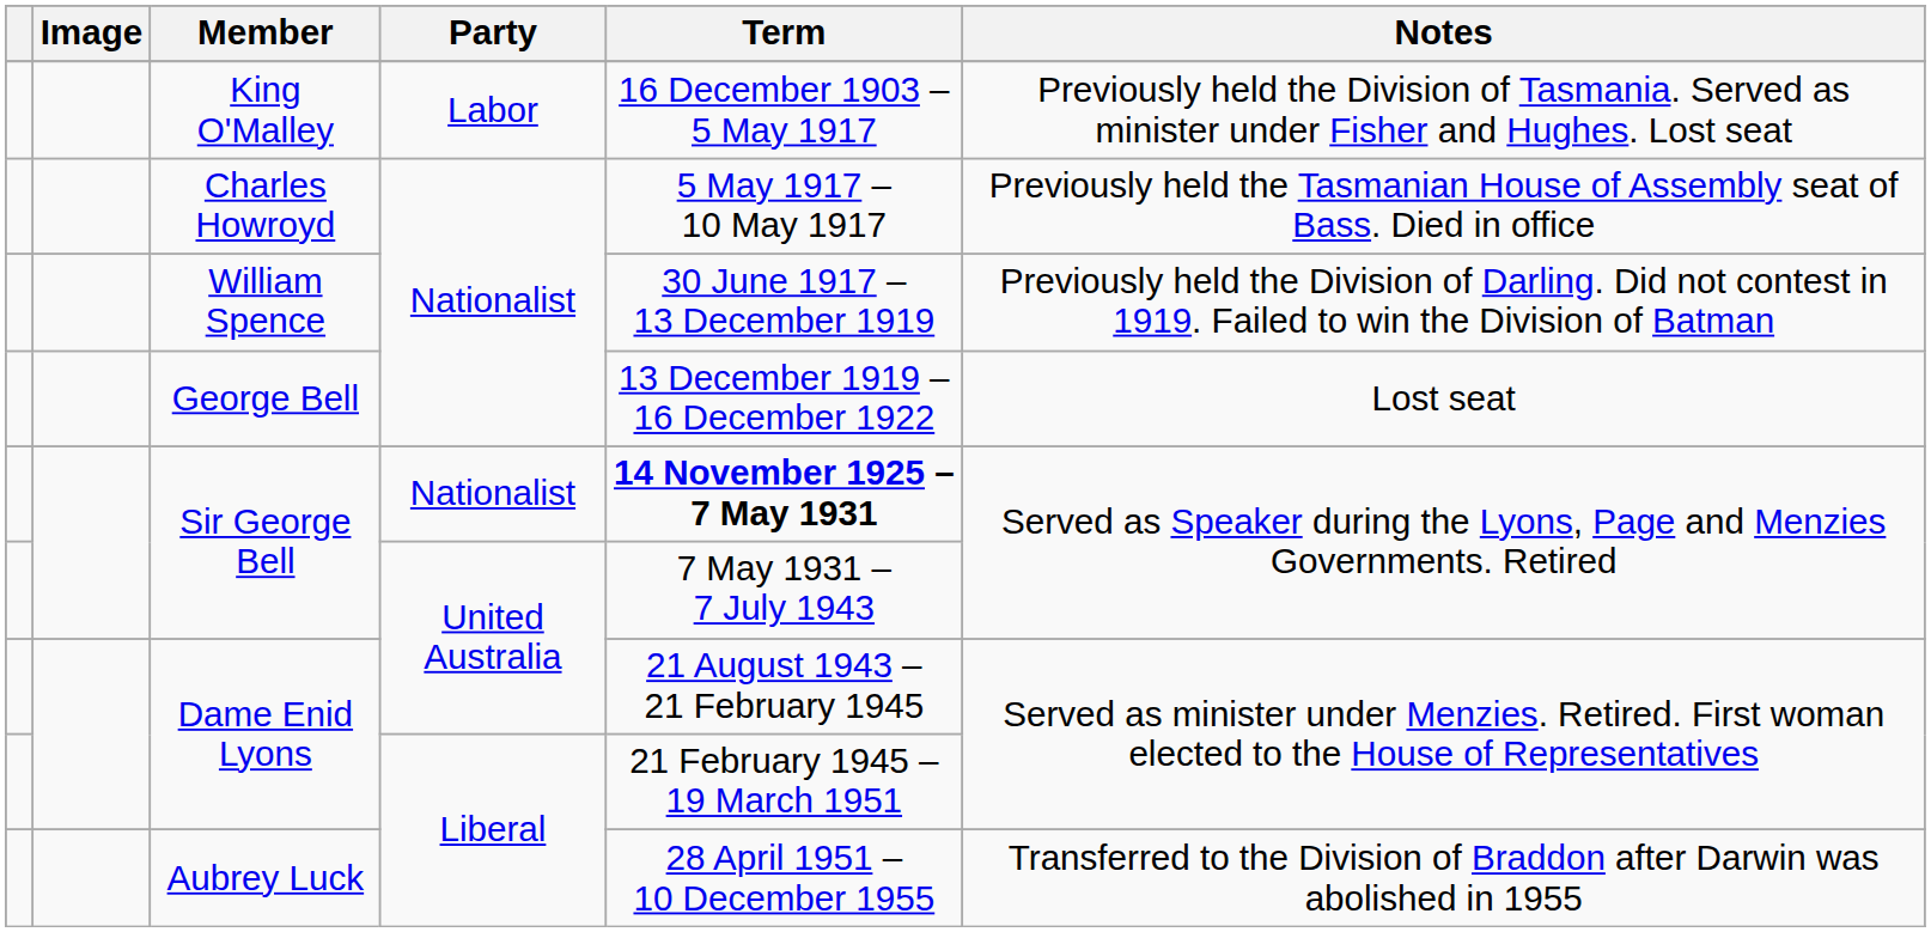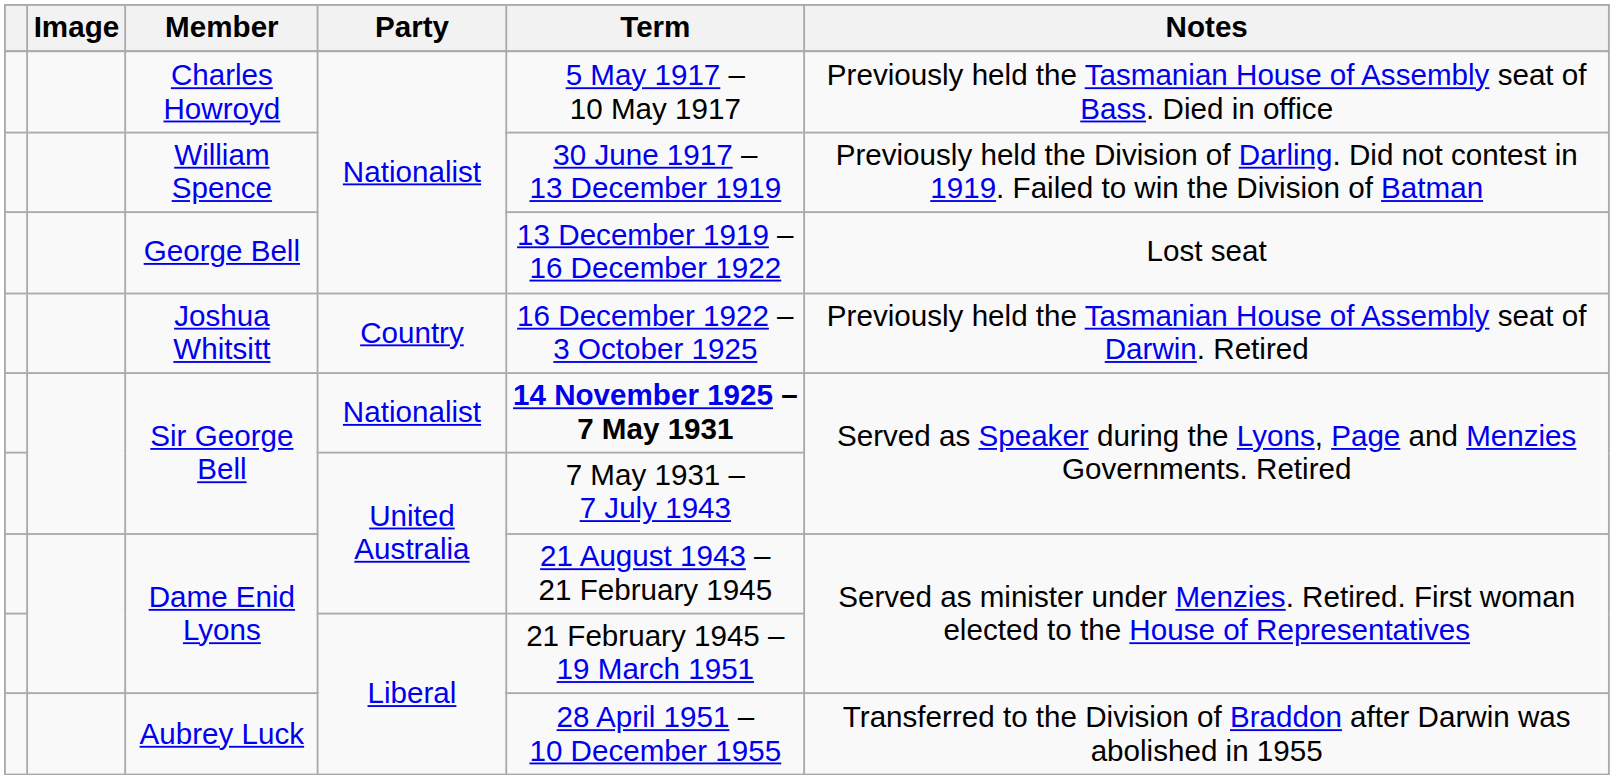- row: King O'Malley | Labor | 16 December 1903 – 5 May 1917 | Previously held the Division of Tasmania. Served as minister under Fisher and Hughes. Lost seat
+ row: Joshua Whitsitt | Country | 16 December 1922 – 3 October 1925 | Previously held the Tasmanian House of Assembly seat of Darwin. Retired
